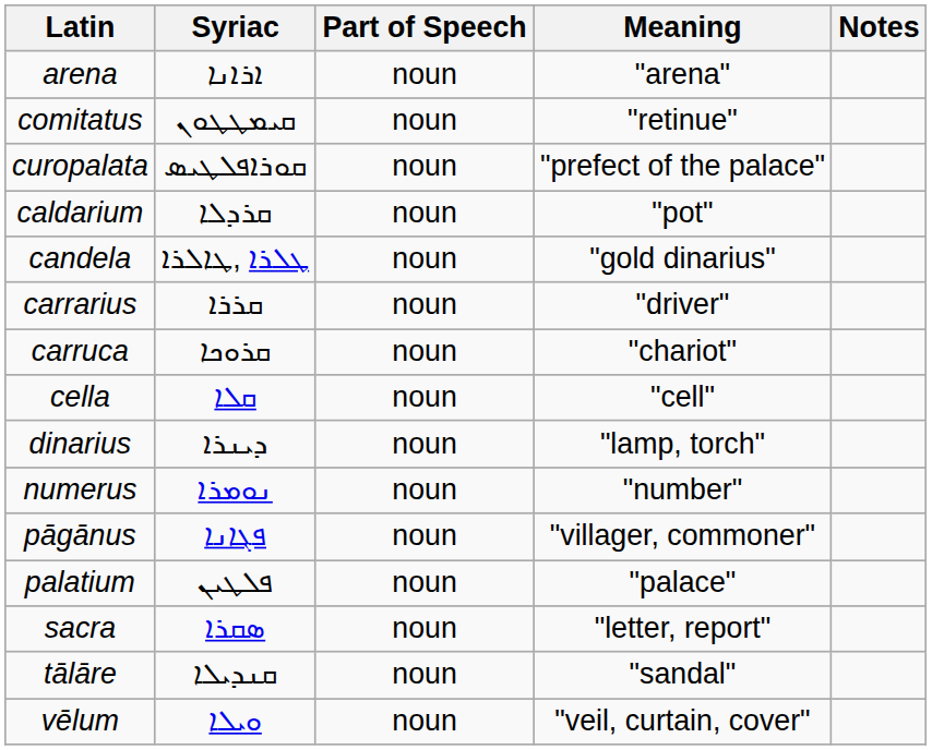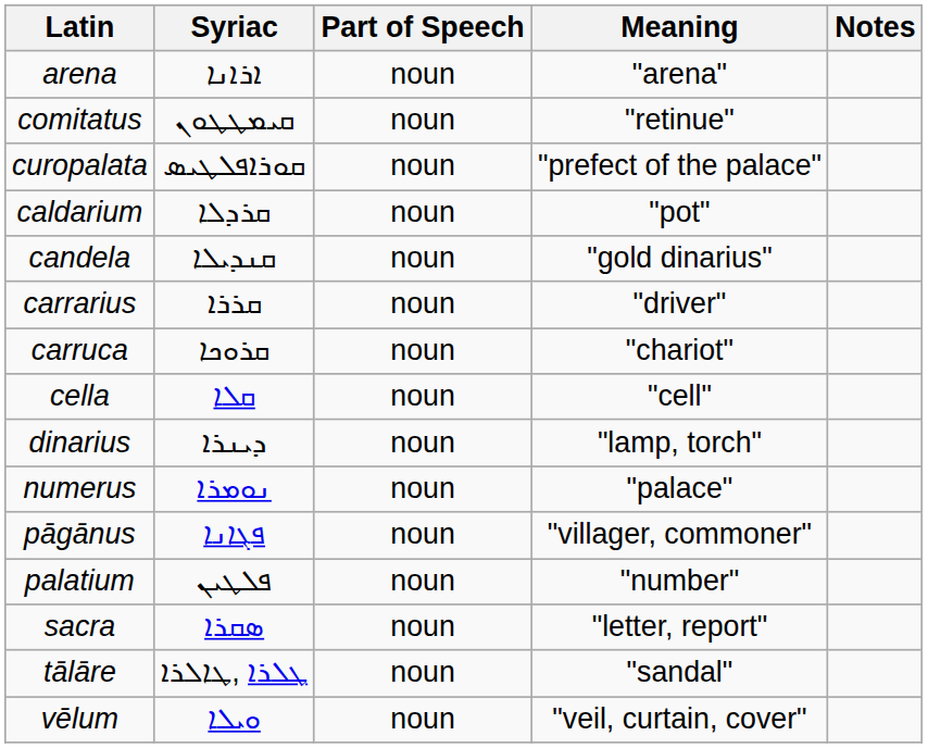candela | Syriac: ܛܠܪܐ ,ܛܐܠܪܐ -> ܩܢܕܝܠܐ
numerus | Meaning: "number" -> "palace"
palatium | Meaning: "palace" -> "number"
tālāre | Syriac: ܩܢܕܝܠܐ -> ܛܠܪܐ ,ܛܐܠܪܐ
